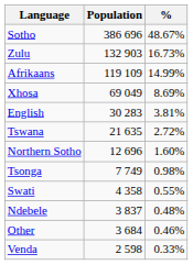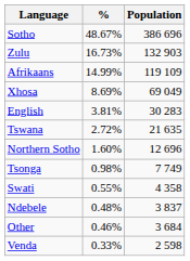columns swapped: Population <-> %
